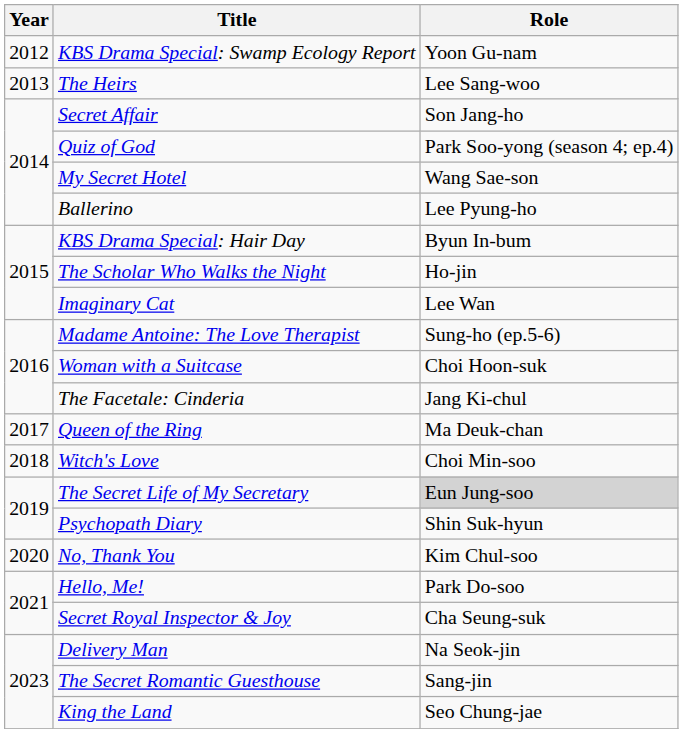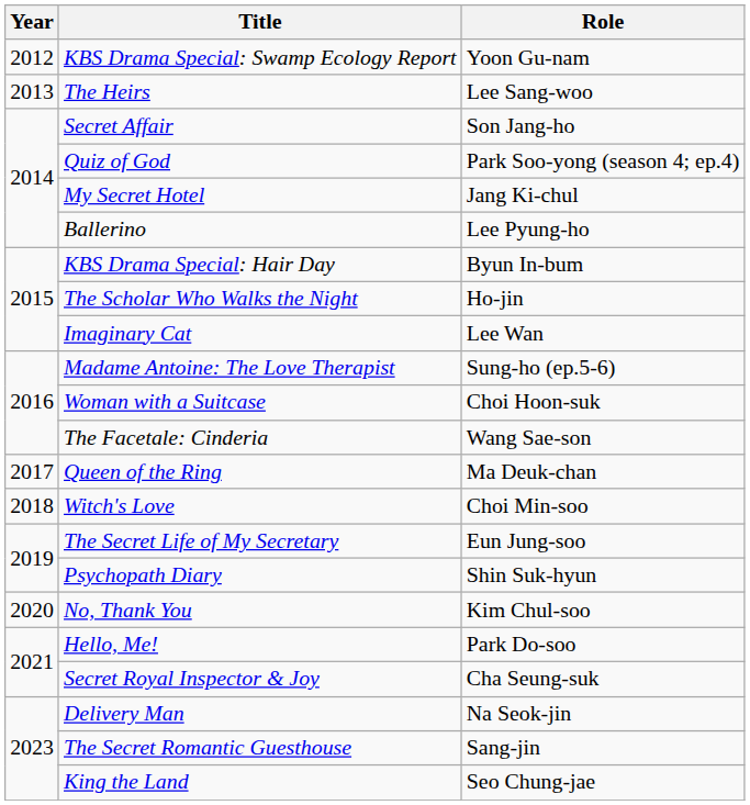My Secret Hotel | Role: Wang Sae-son -> Jang Ki-chul
The Facetale: Cinderia | Role: Jang Ki-chul -> Wang Sae-son
The Secret Life of My Secretary | Role: lightgrey background -> no background
